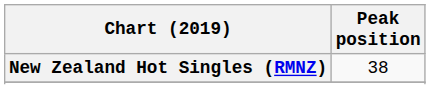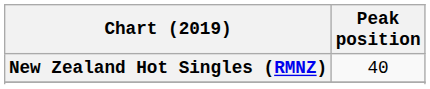New Zealand Hot Singles (RMNZ) | Peak position: 38 -> 40
